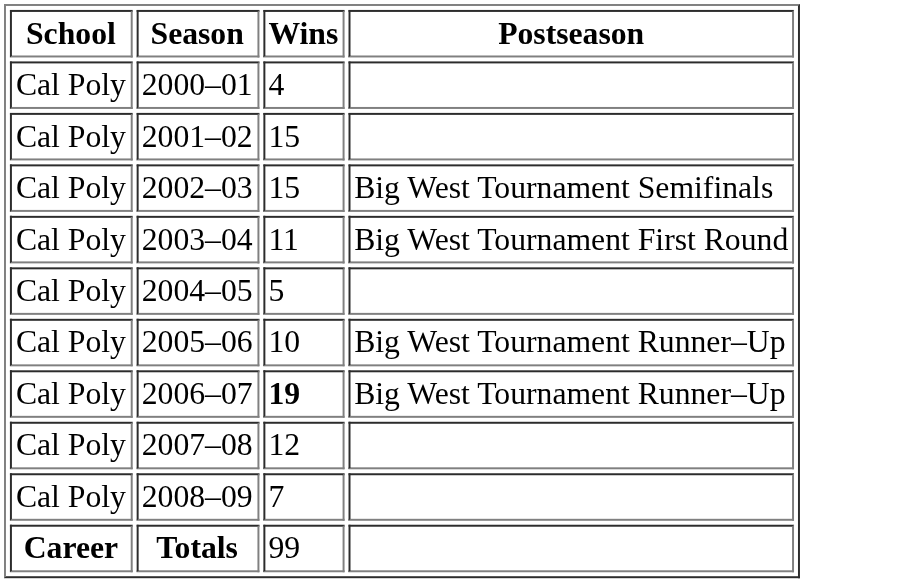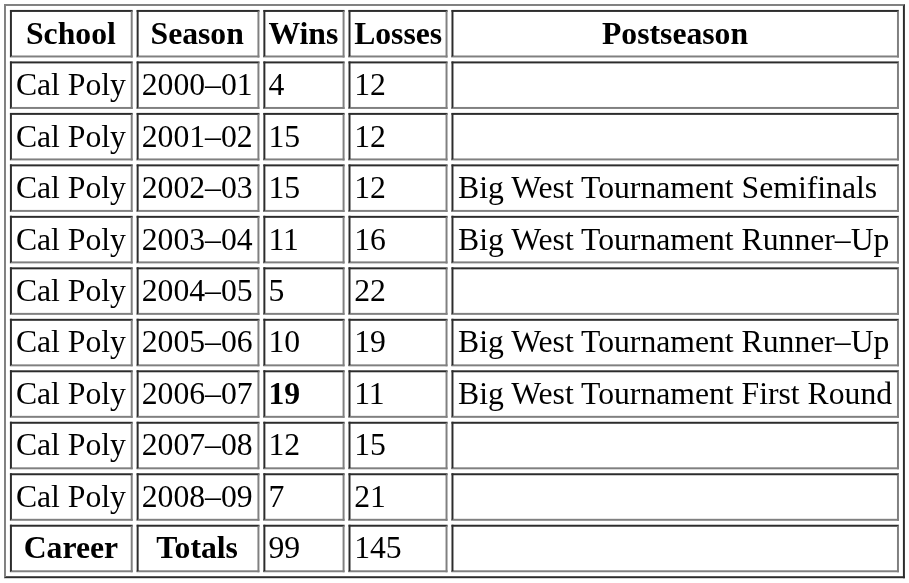+ column: Losses | 12 | 12 | 12 | 16 | 22 | 19 | 11 | 15 | 21 | 145
2003–04 | Postseason: Big West Tournament First Round -> Big West Tournament Runner–Up
2006–07 | Postseason: Big West Tournament Runner–Up -> Big West Tournament First Round
